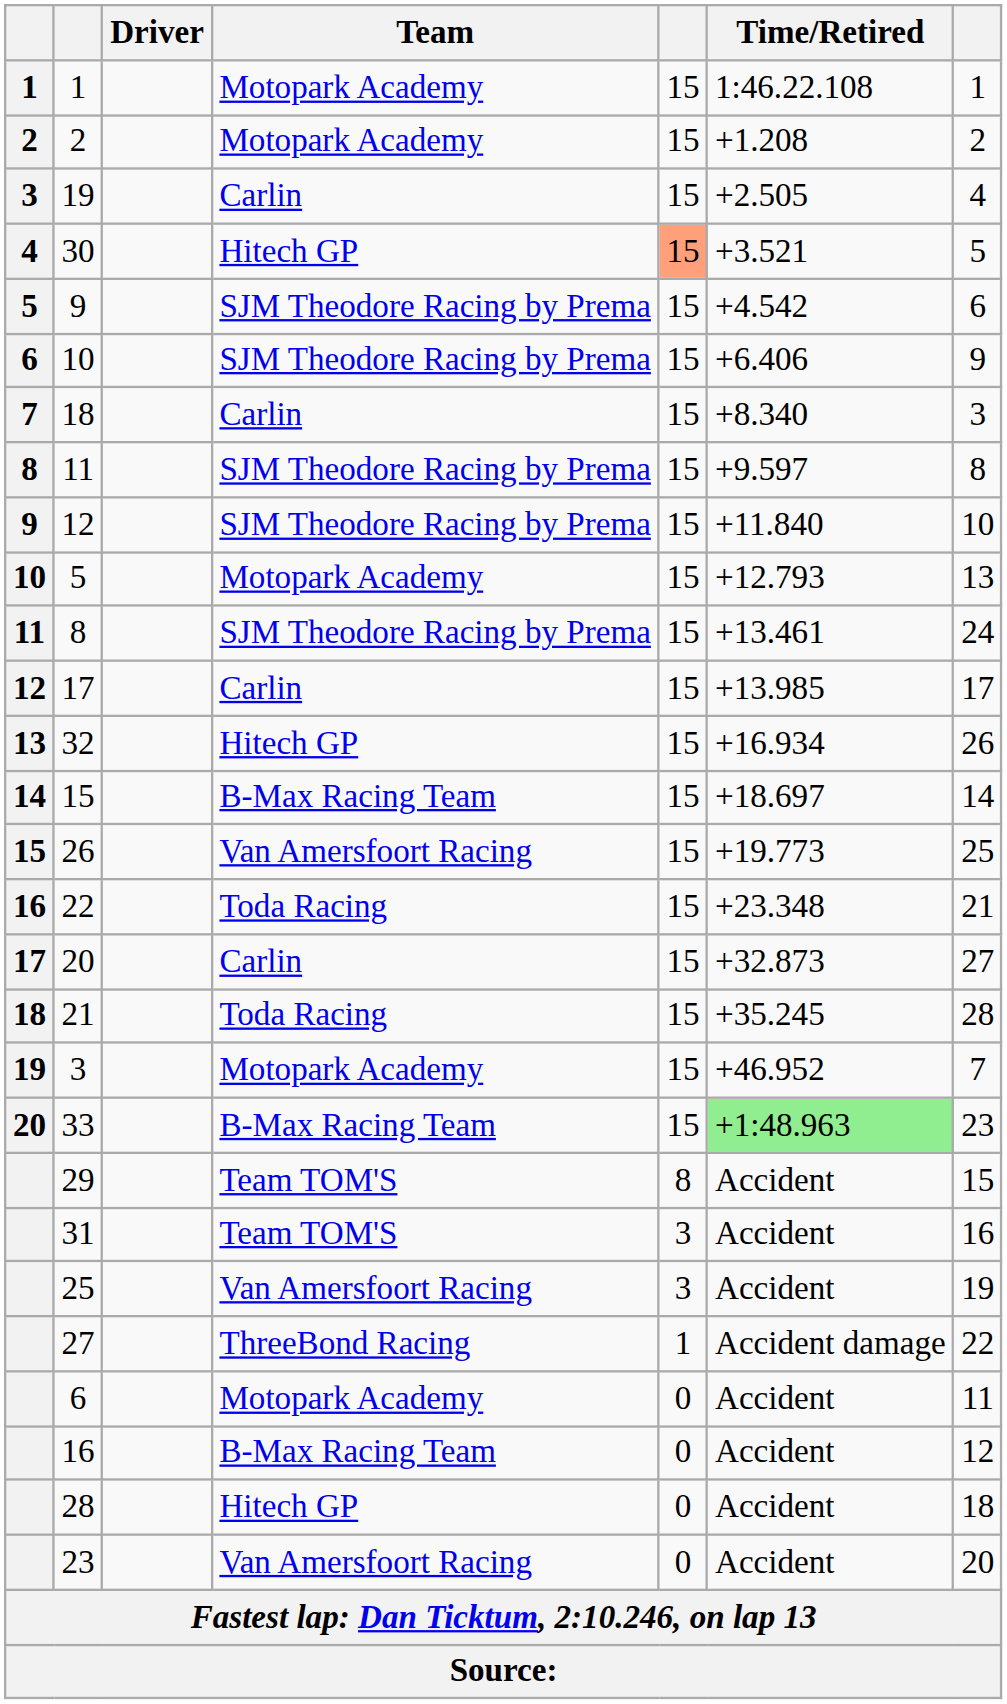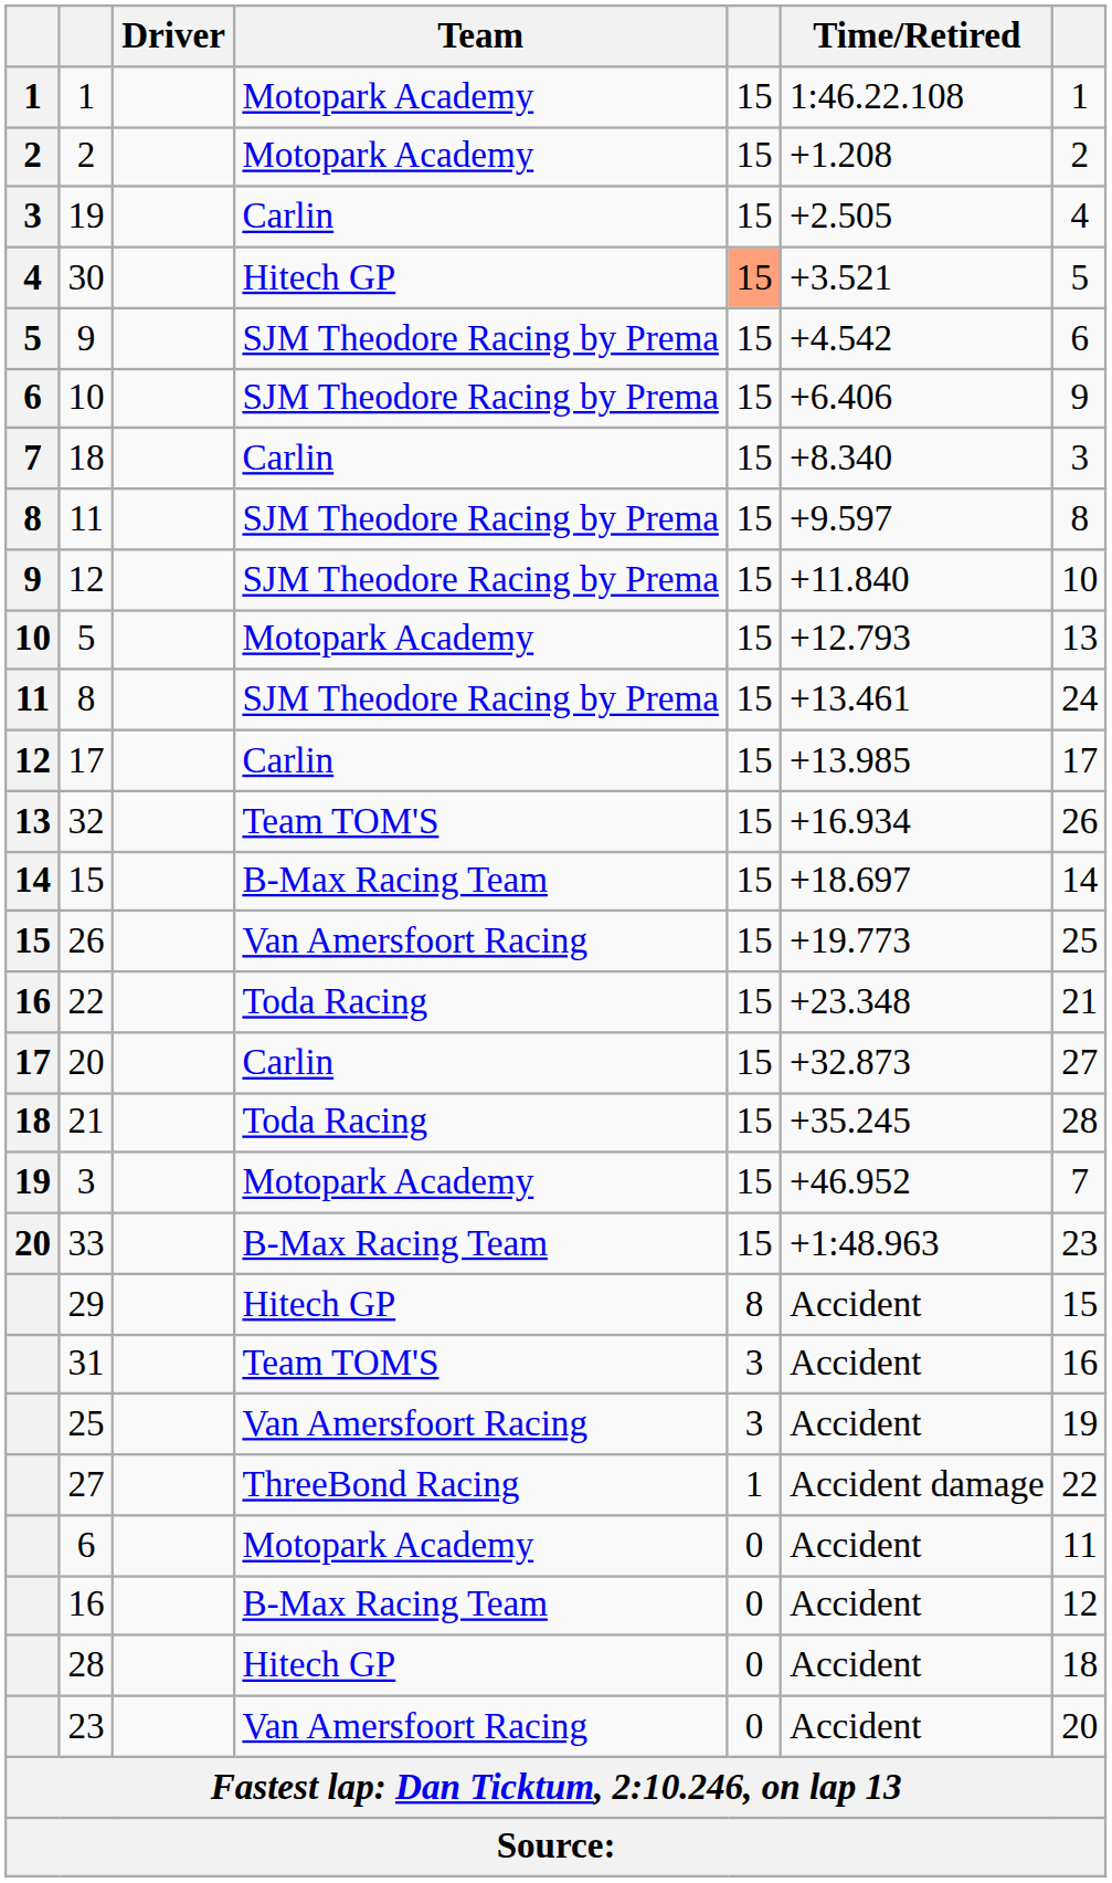32 | Team: Hitech GP -> Team TOM'S
33 | Time/Retired: lightgreen background -> no background
29 | Team: Team TOM'S -> Hitech GP
